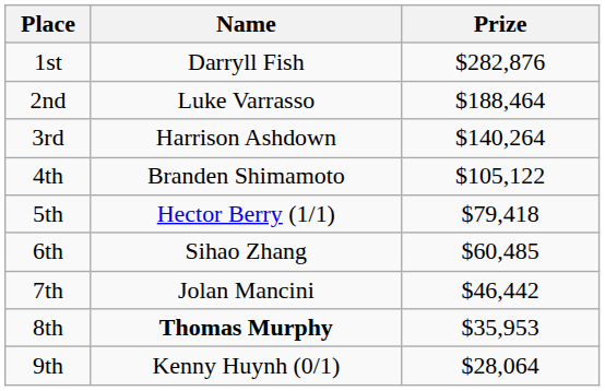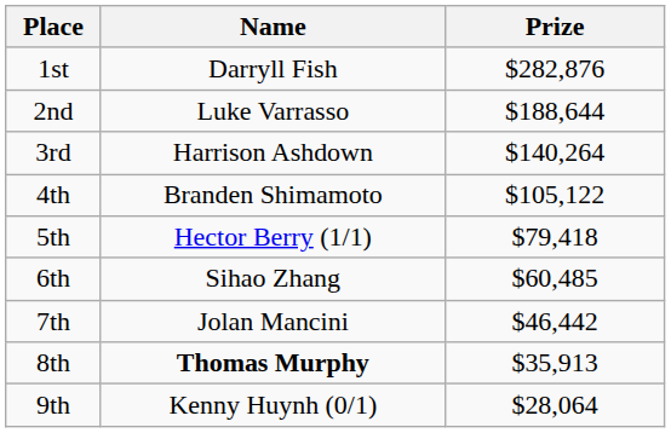2nd | Prize: $188,464 -> $188,644
8th | Prize: $35,953 -> $35,913
